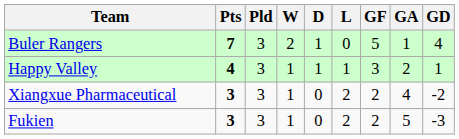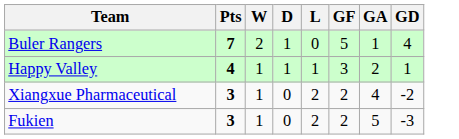- column: Pld | 3 | 3 | 3 | 3
